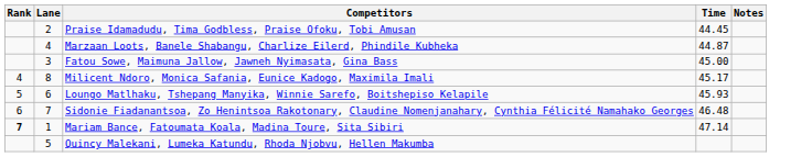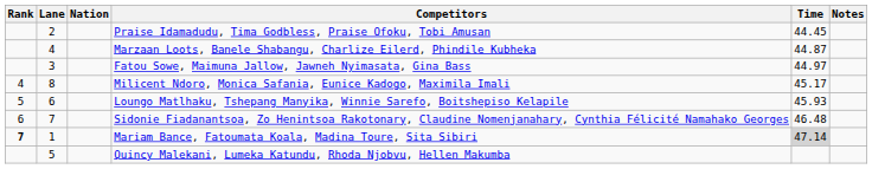+ column: Nation
Fatou Sowe, Maimuna Jallow, Jawneh Nyimasata, Gina Bass | Time: 45.00 -> 44.97
Mariam Bance, Fatoumata Koala, Madina Toure, Sita Sibiri | Time: no background -> lightgrey background
